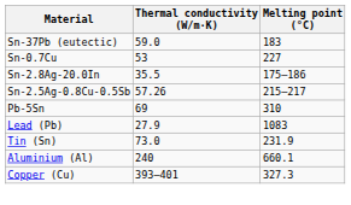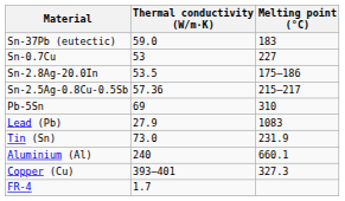Sn-2.8Ag-20.0In | Thermal conductivity (W/m·K): 35.5 -> 53.5
Sn-2.5Ag-0.8Cu-0.5Sb | Thermal conductivity (W/m·K): 57.26 -> 57.36
+ row: FR-4 | 1.7
